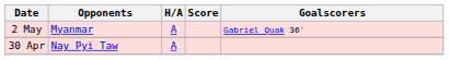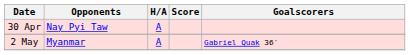rows swapped: 30 Apr <-> 2 May
